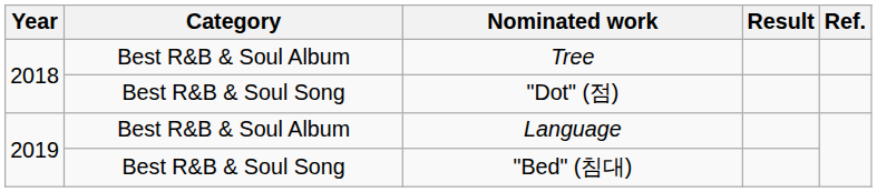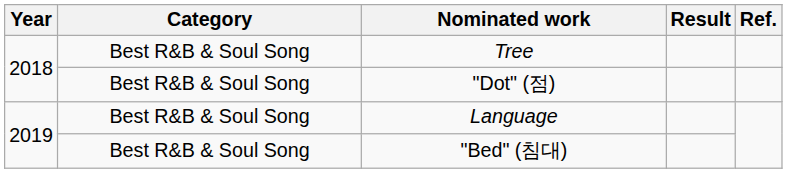Tree | Category: Best R&B & Soul Album -> Best R&B & Soul Song
Language | Category: Best R&B & Soul Album -> Best R&B & Soul Song
